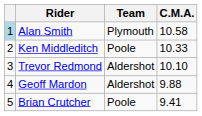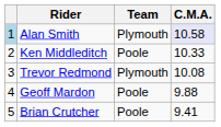Alan Smith | C.M.A.: no background -> lavender background
Trevor Redmond | Team: Aldershot -> Plymouth
Trevor Redmond | C.M.A.: 10.10 -> 10.08
Geoff Mardon | Team: Aldershot -> Poole
